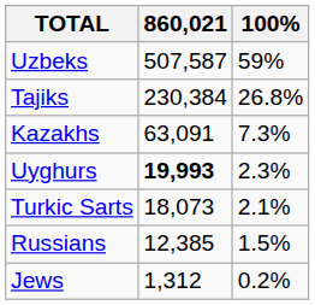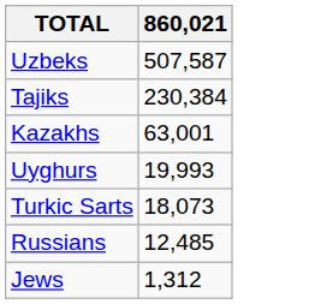- column: 100% | 59% | 26.8% | 7.3% | 2.3% | 2.1% | 1.5% | 0.2%
Kazakhs | 860,021: 63,091 -> 63,001
Uyghurs | 860,021: bold -> normal
Russians | 860,021: 12,385 -> 12,485
